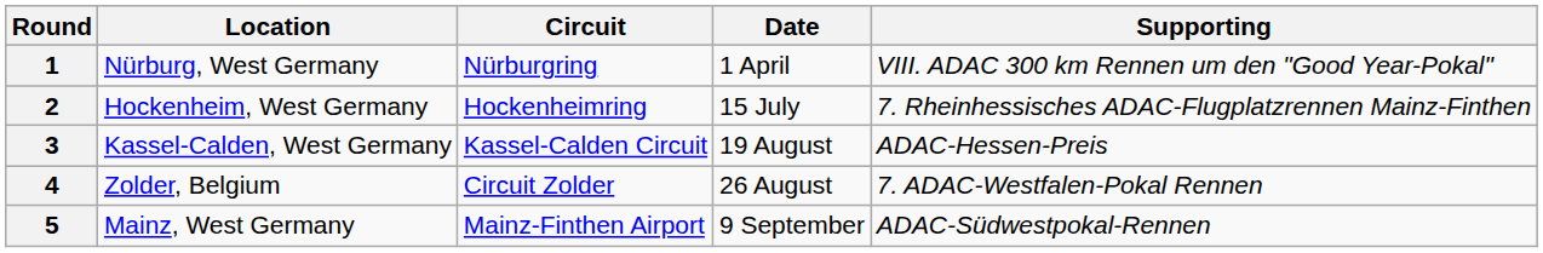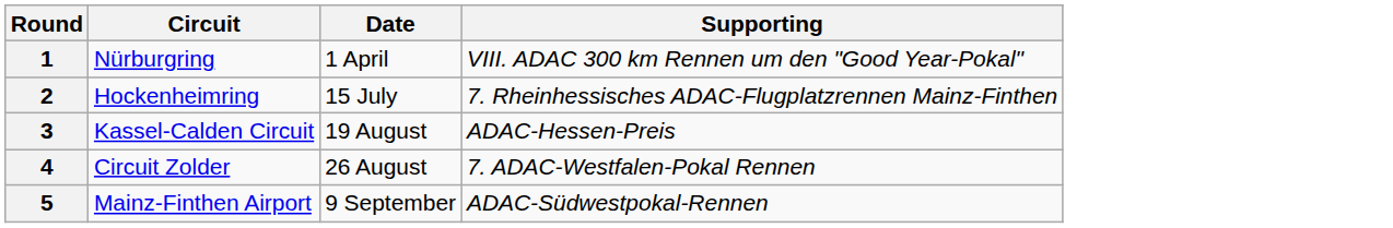- column: Location | Nürburg, West Germany | Hockenheim, West Germany | Kassel-Calden, West Germany | Zolder, Belgium | Mainz, West Germany
